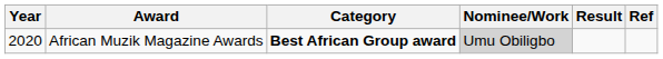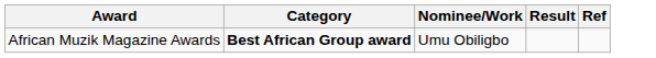- column: Year | 2020
African Muzik Magazine Awards | Nominee/Work: lightgrey background -> no background
